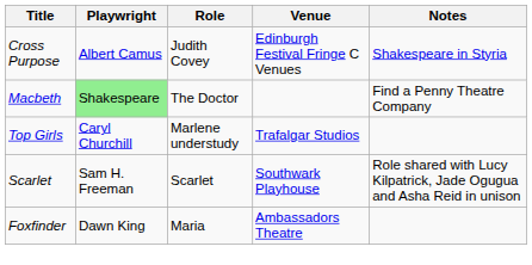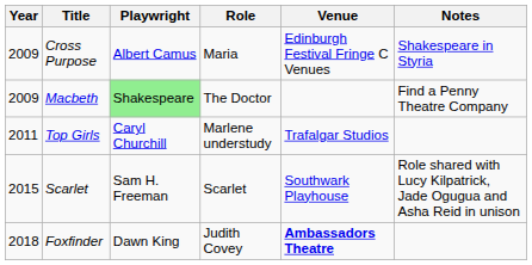+ column: Year | 2009 | 2009 | 2011 | 2015 | 2018
Cross Purpose | Role: Judith Covey -> Maria
Foxfinder | Role: Maria -> Judith Covey
Foxfinder | Venue: normal -> bold
